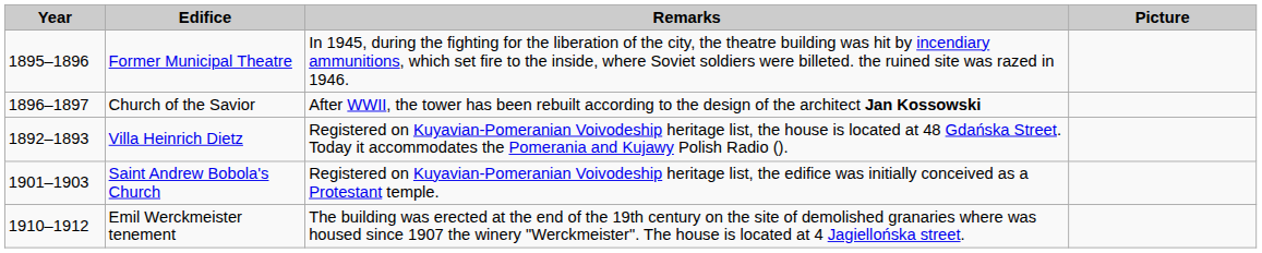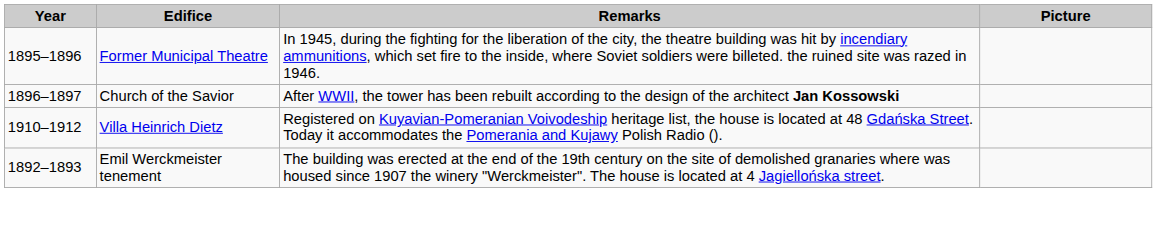Villa Heinrich Dietz | Year: 1892–1893 -> 1910–1912
- row: 1901–1903 | Saint Andrew Bobola's Church | Registered on Kuyavian-Pomeranian Voivodeship heritage list, the edifice was initially conceived as a Protestant temple.
Emil Werckmeister tenement | Year: 1910–1912 -> 1892–1893
